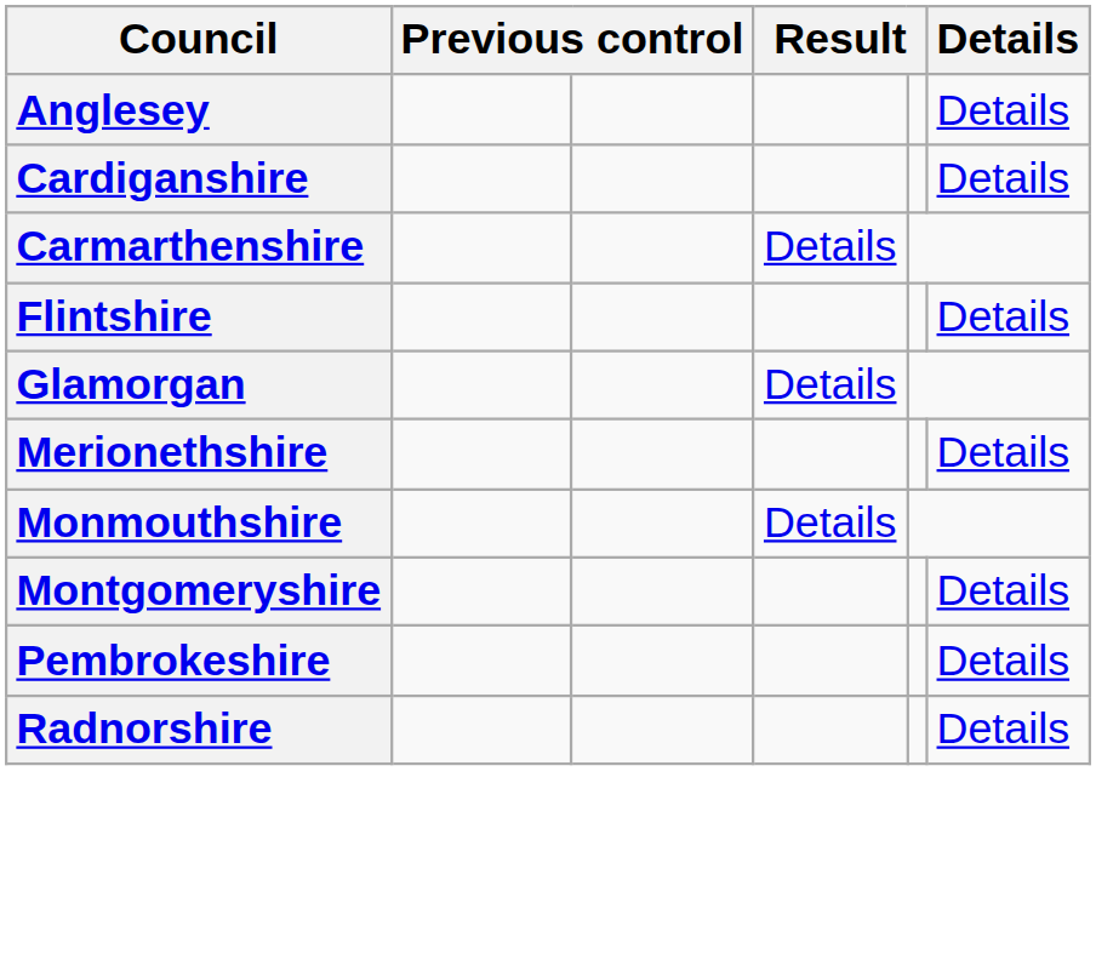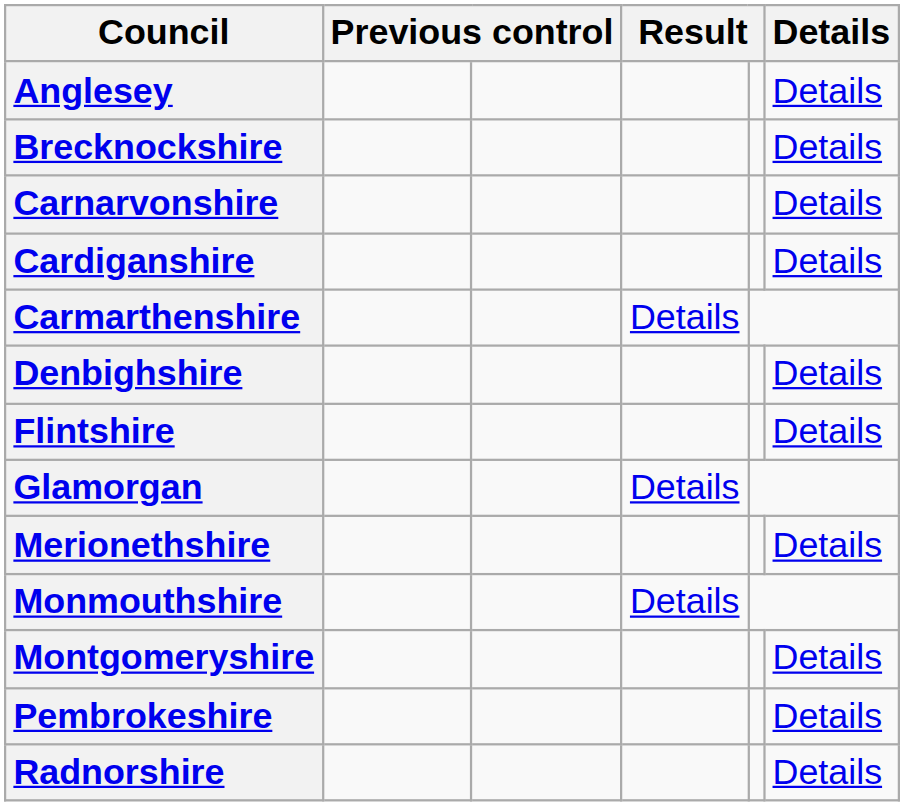+ row: Brecknockshire | Details
+ row: Carnarvonshire | Details
+ row: Denbighshire | Details
